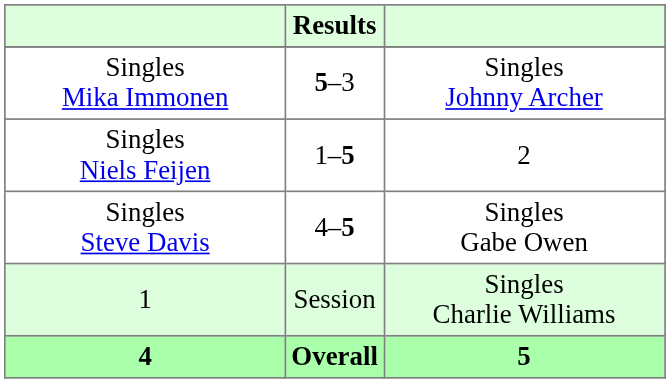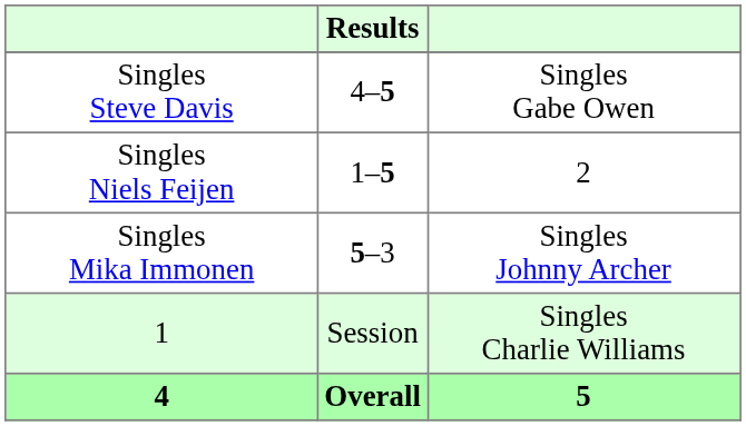rows swapped: Singles Mika Immonen <-> Singles Steve Davis
